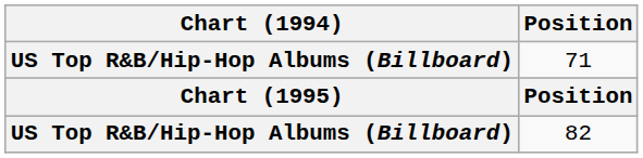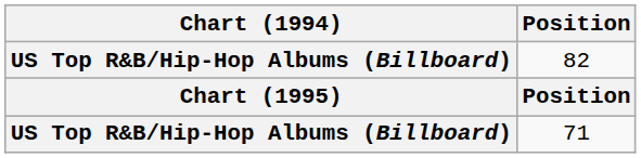rows swapped: 82 <-> 71
